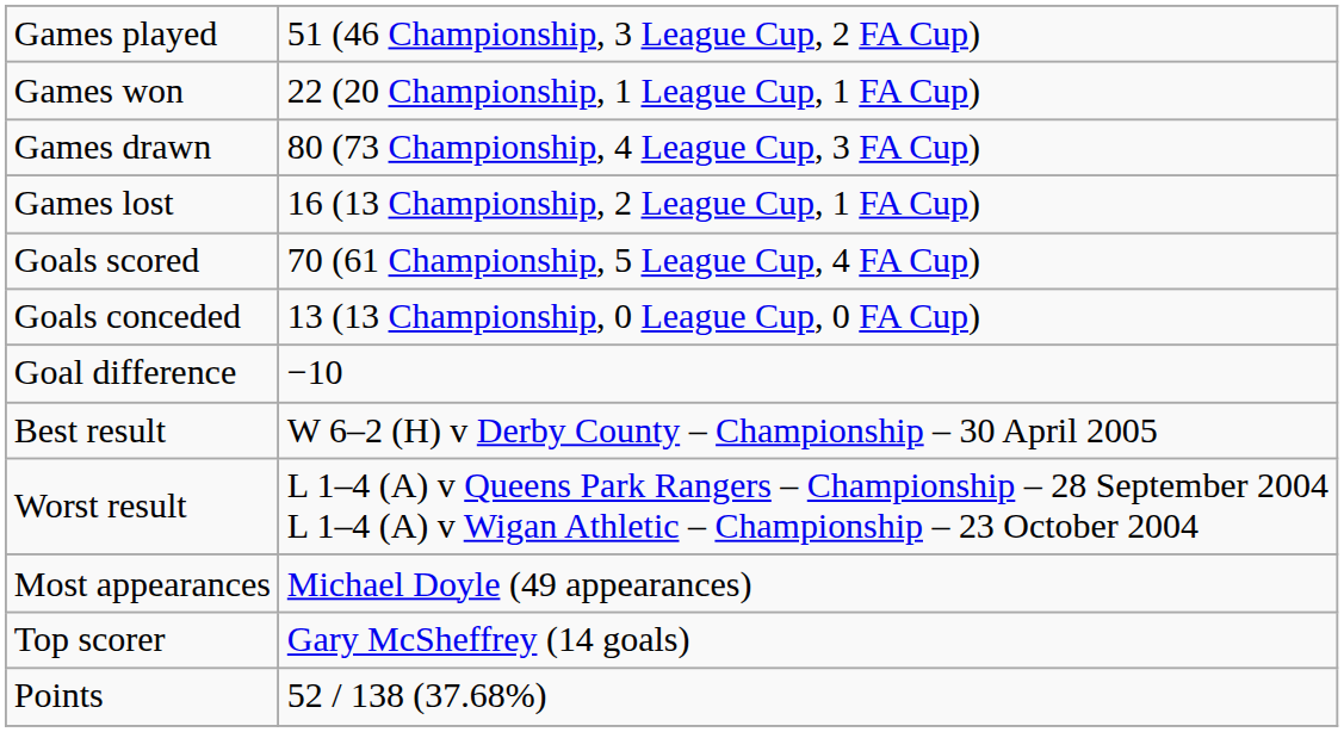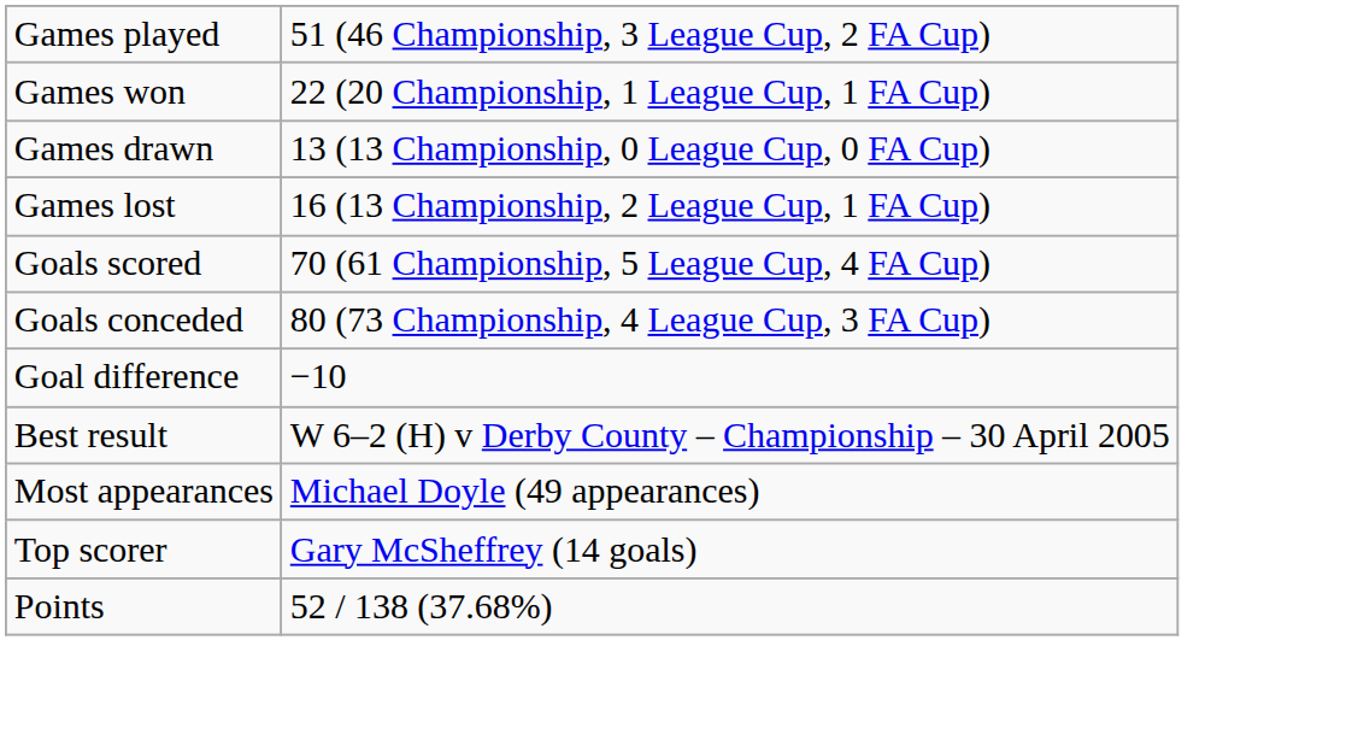Games drawn | column 2: 80 (73 Championship, 4 League Cup, 3 FA Cup) -> 13 (13 Championship, 0 League Cup, 0 FA Cup)
Goals conceded | column 2: 13 (13 Championship, 0 League Cup, 0 FA Cup) -> 80 (73 Championship, 4 League Cup, 3 FA Cup)
- row: Worst result | L 1–4 (A) v Queens Park Rangers – Championship – 28 September 2004 L 1–4 (A) v Wigan Athletic – Championship – 23 October 2004
